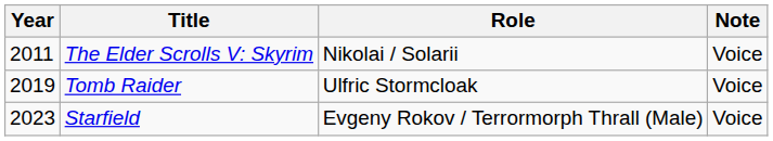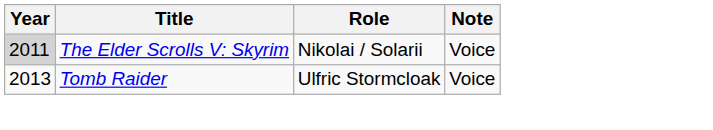The Elder Scrolls V: Skyrim | Year: no background -> lightgrey background
Tomb Raider | Year: 2019 -> 2013
- row: 2023 | Starfield | Evgeny Rokov / Terrormorph Thrall (Male) | Voice
